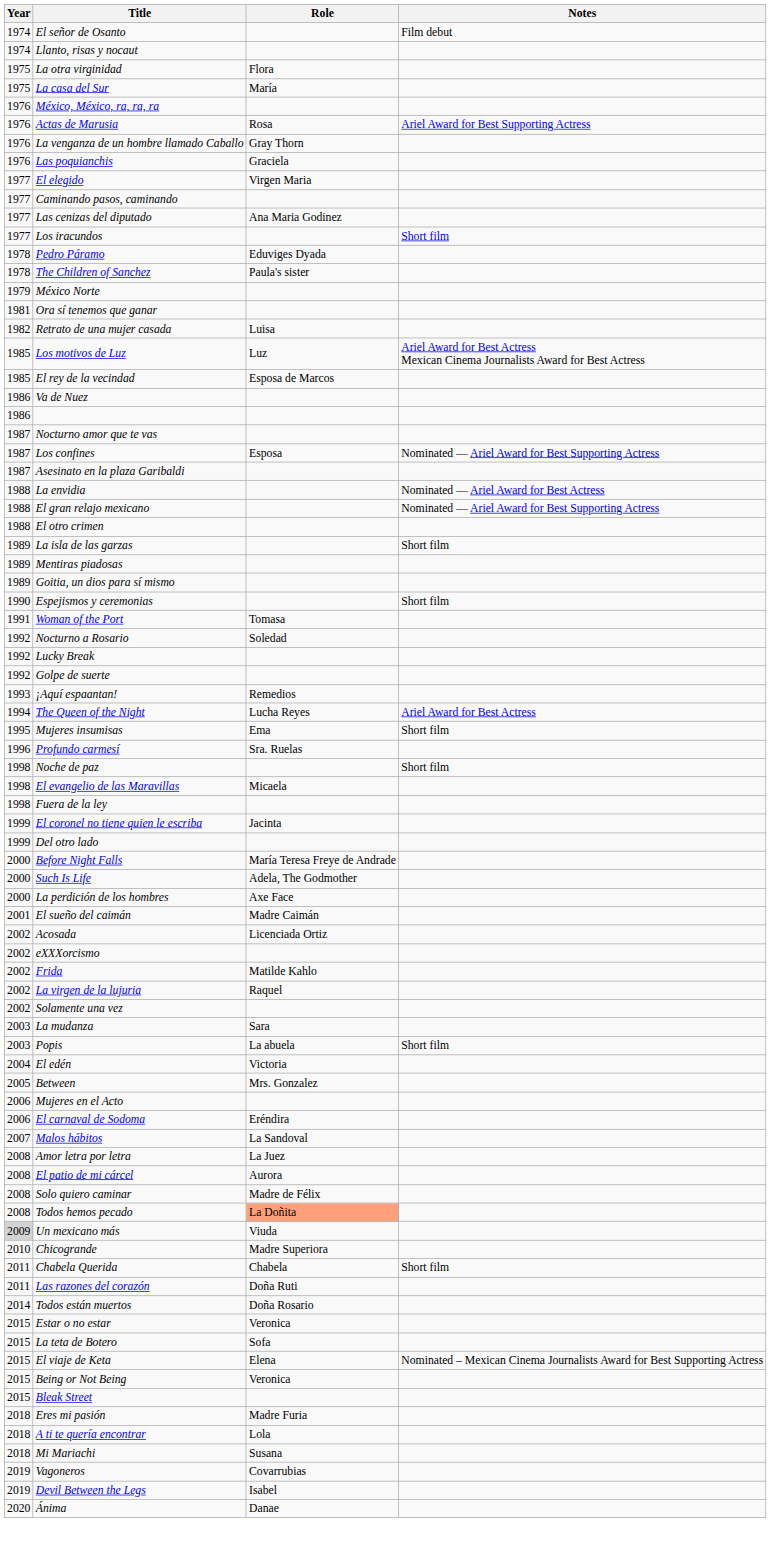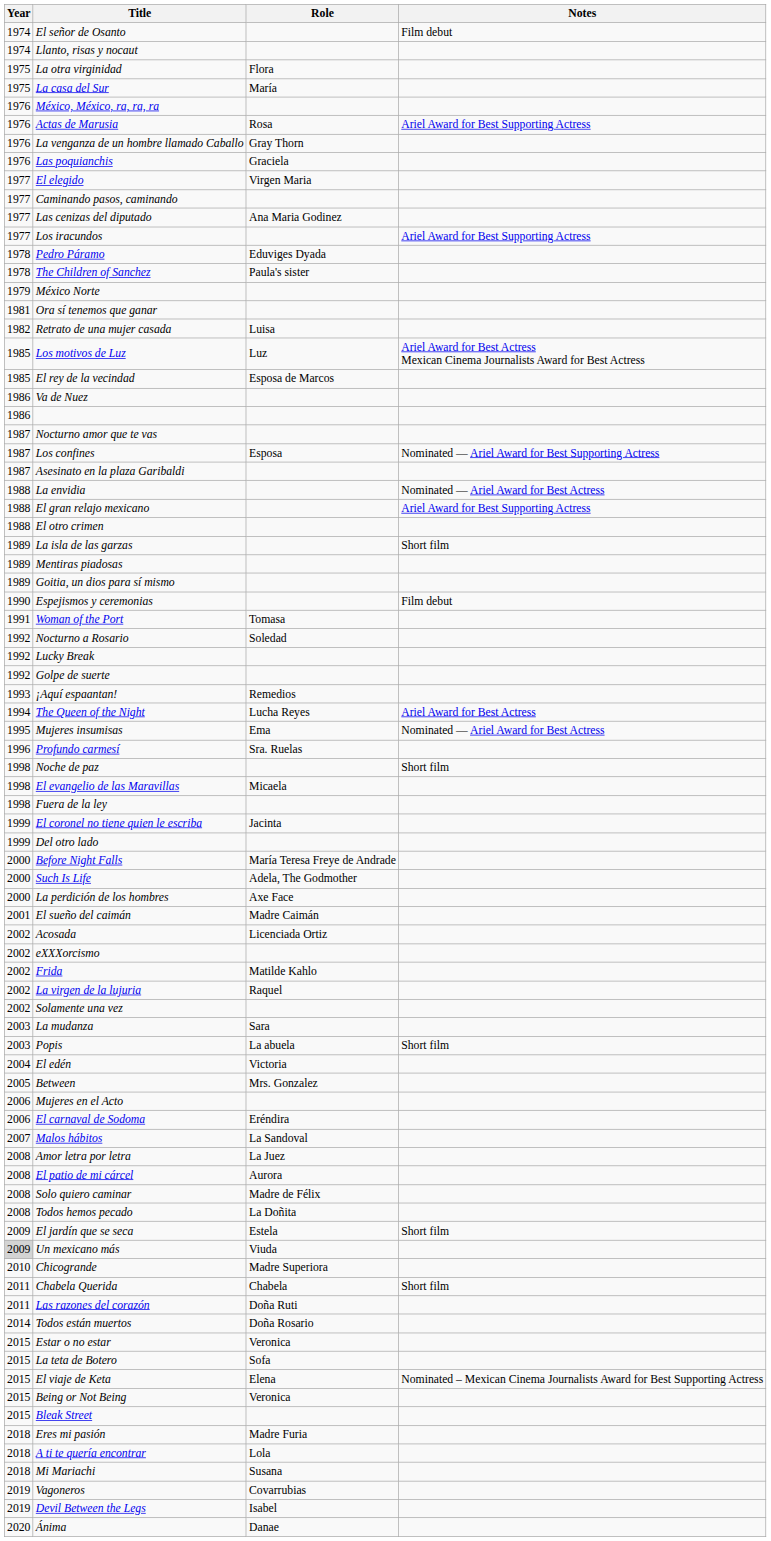Los iracundos | Notes: Short film -> Ariel Award for Best Supporting Actress
El gran relajo mexicano | Notes: Nominated — Ariel Award for Best Supporting Actress -> Ariel Award for Best Supporting Actress
Espejismos y ceremonias | Notes: Short film -> Film debut
Mujeres insumisas | Notes: Short film -> Nominated — Ariel Award for Best Actress
Todos hemos pecado | Role: lightsalmon background -> no background
+ row: 2009 | El jardín que se seca | Estela | Short film
